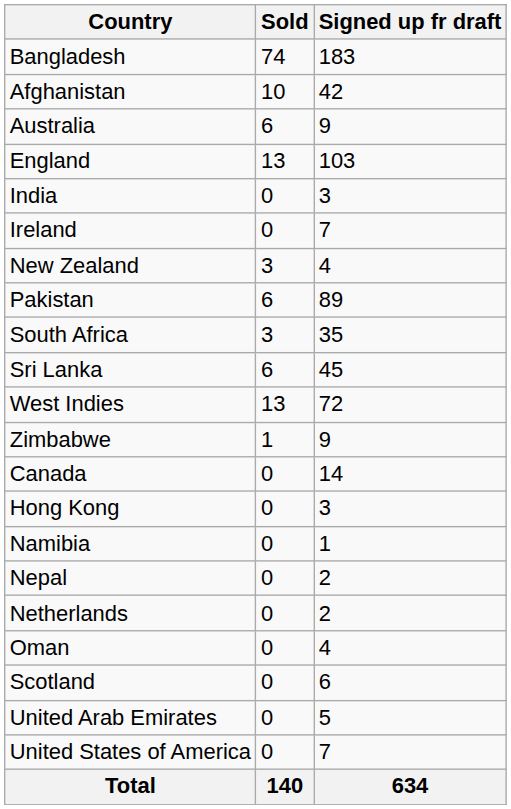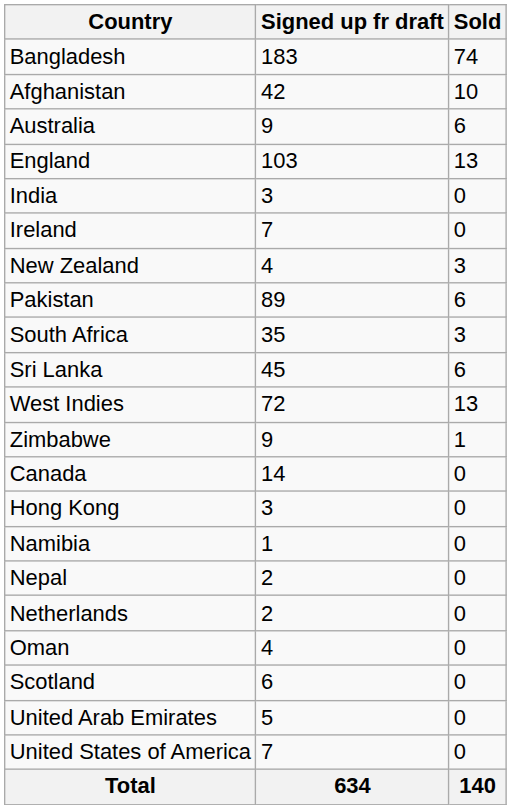columns swapped: Signed up fr draft <-> Sold
